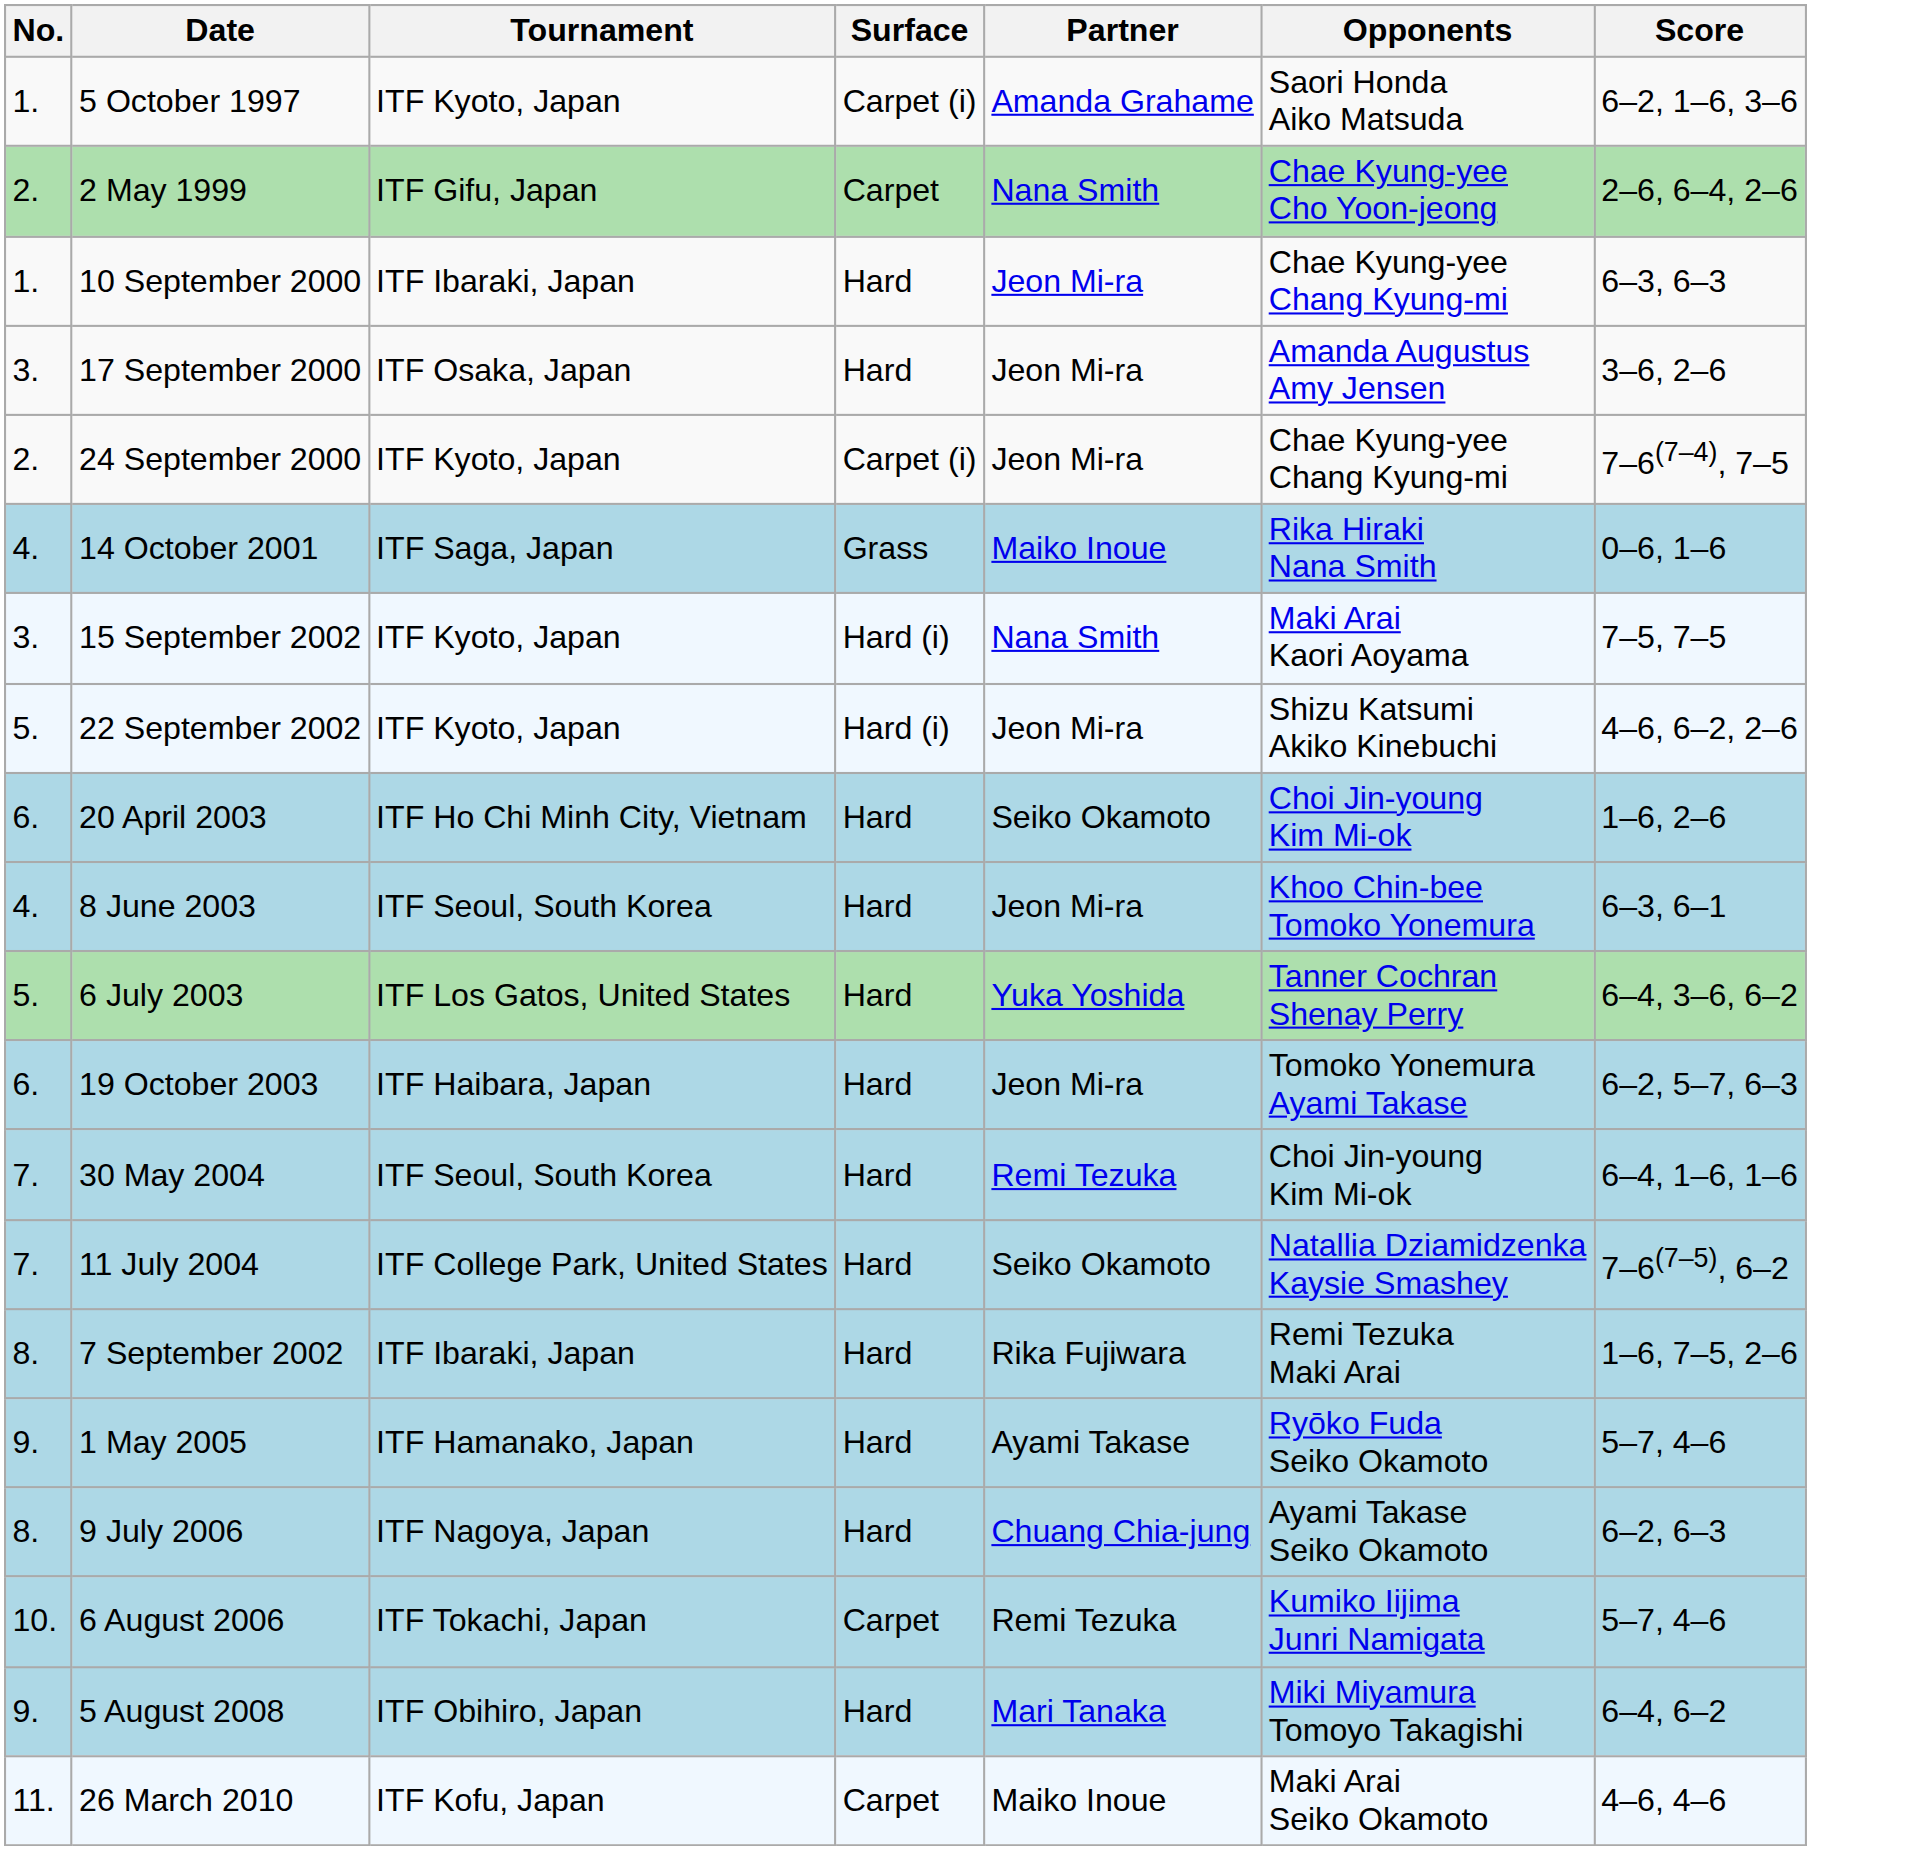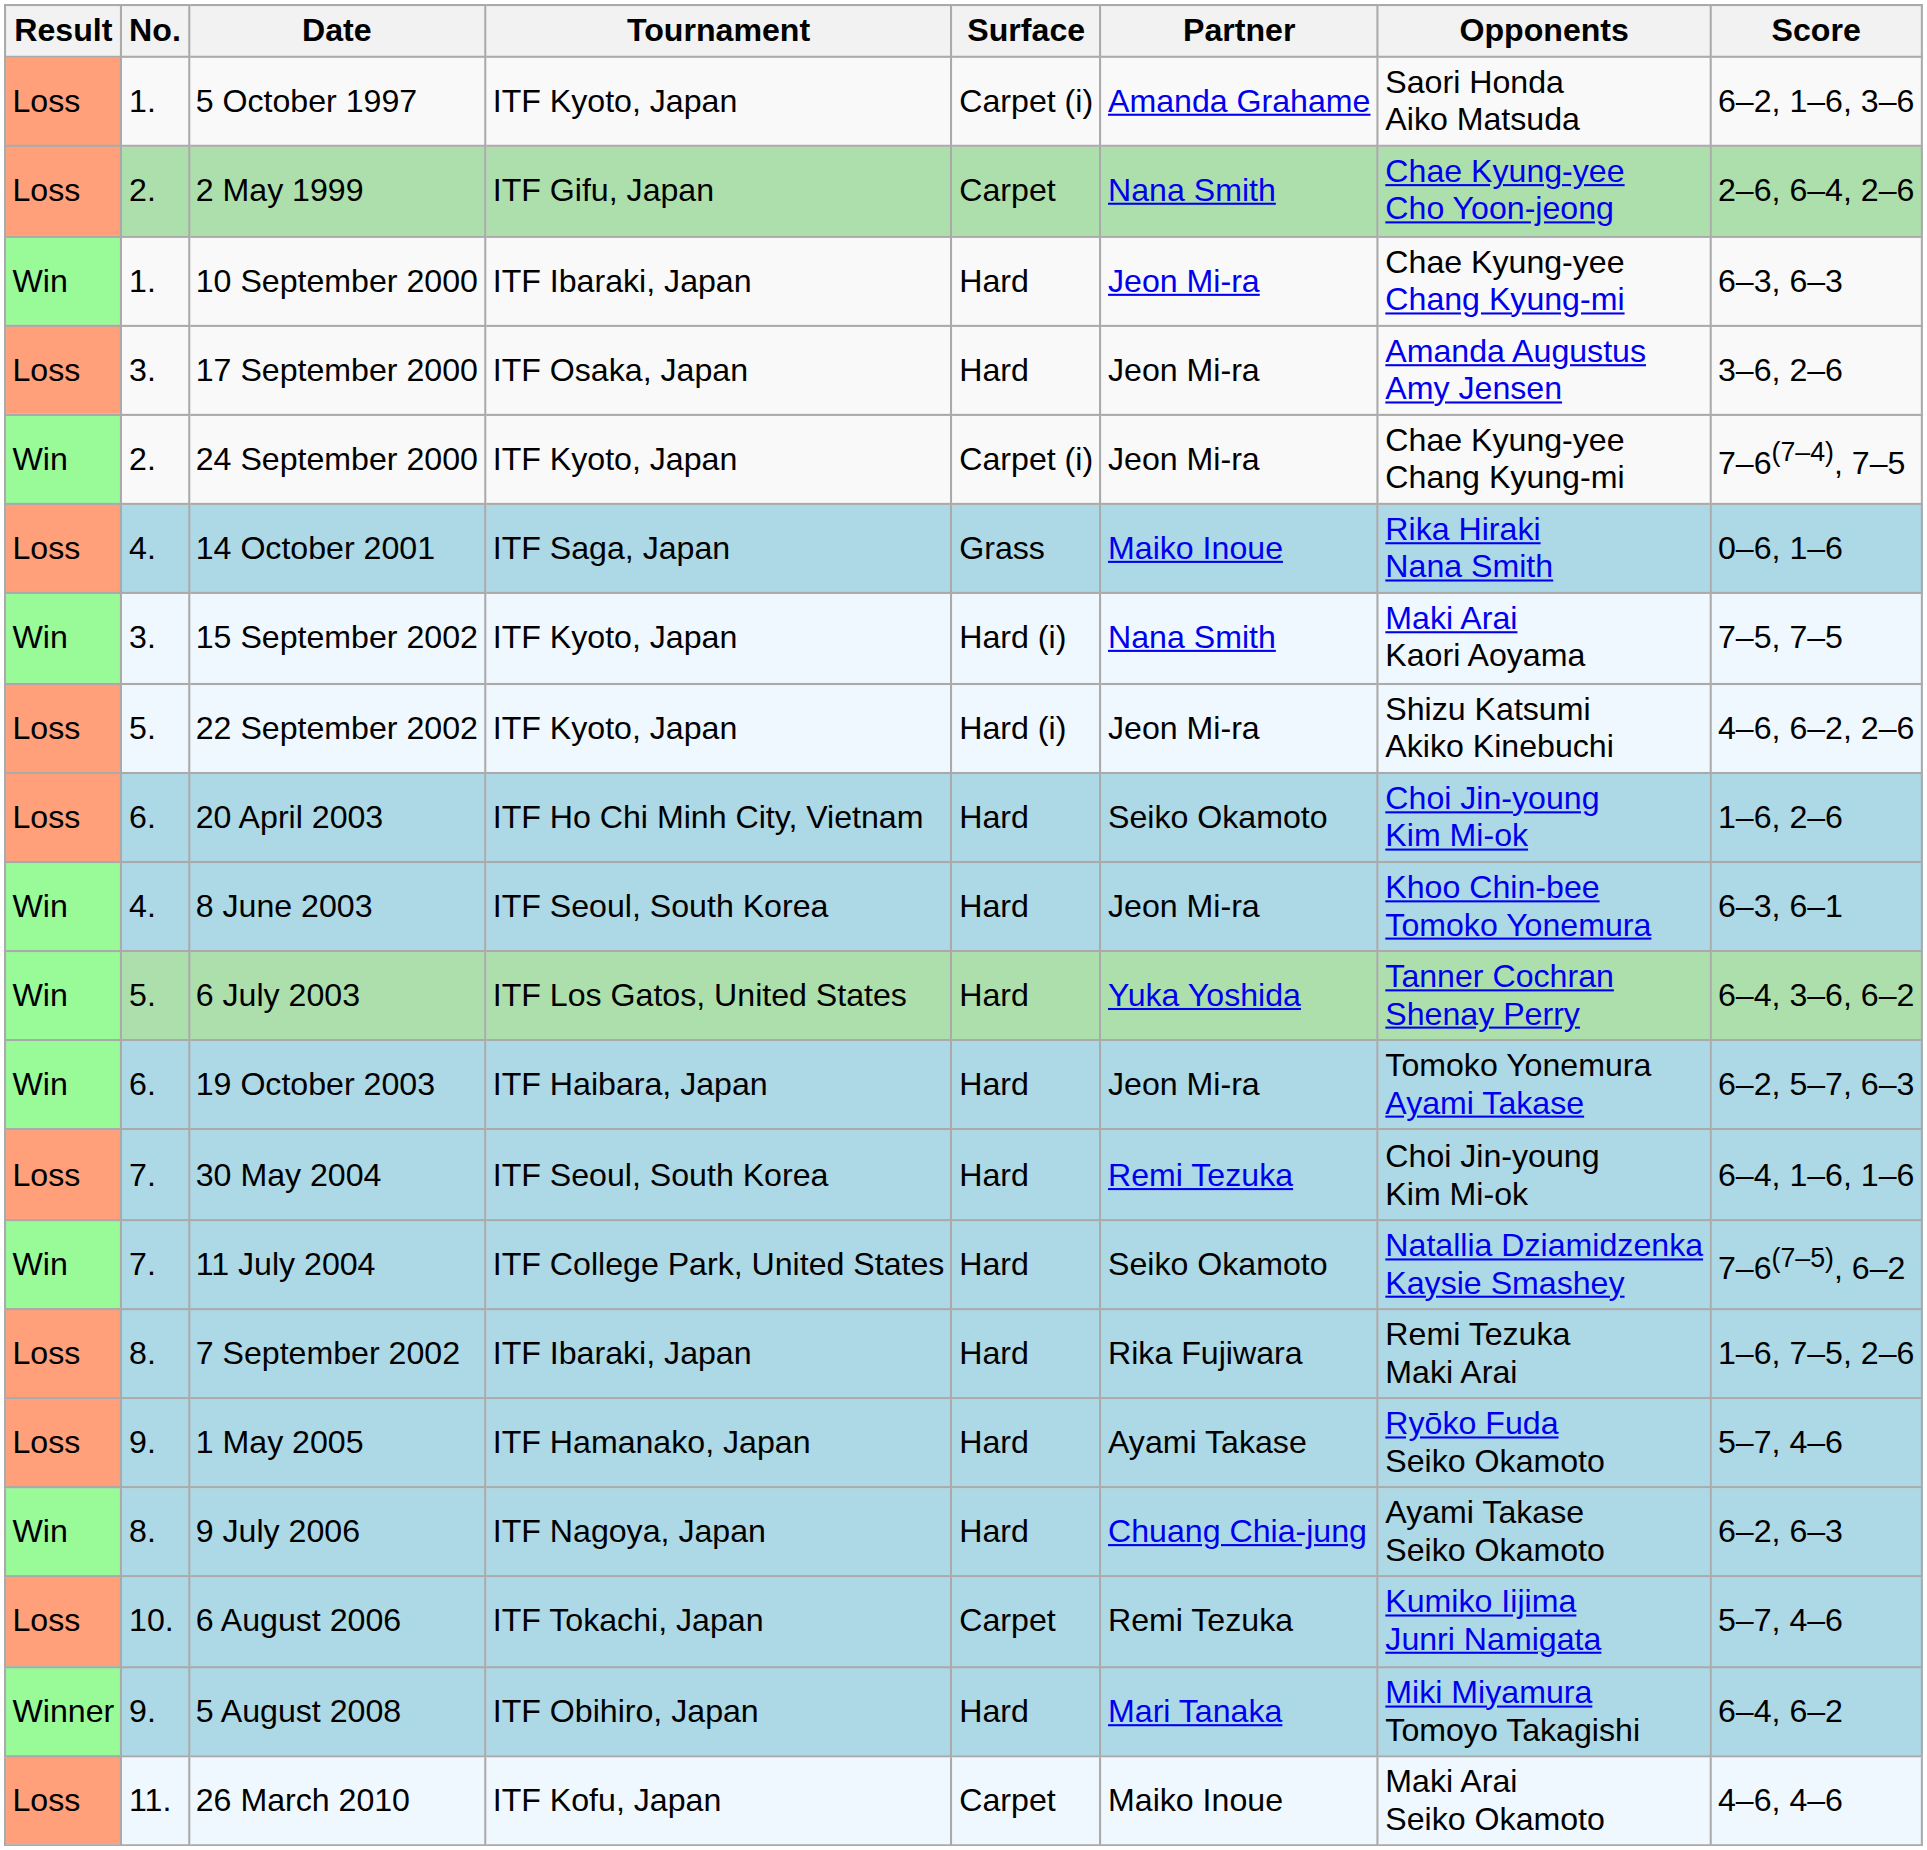+ column: Result | Loss | Loss | Win | Loss | Win | Loss | Win | Loss | Loss | Win | Win | Win | Loss | Win | Loss | Loss | Win | Loss | Winner | Loss
